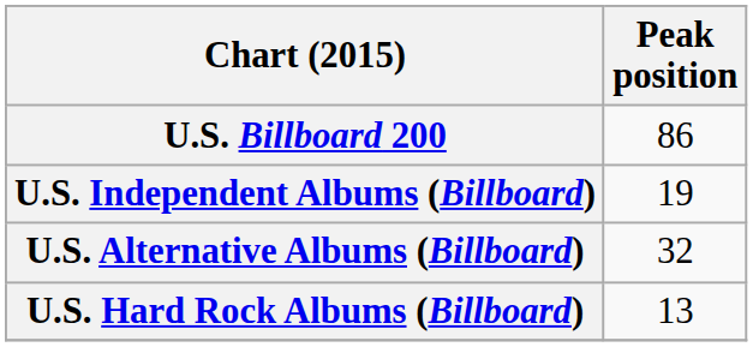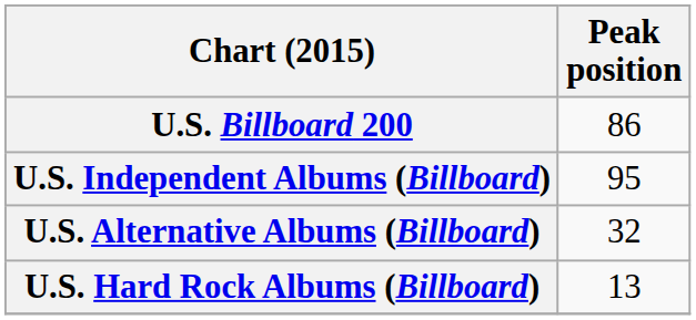U.S. Independent Albums (Billboard) | Peak position: 19 -> 95
